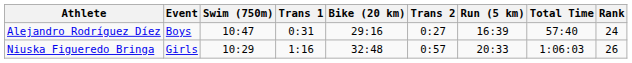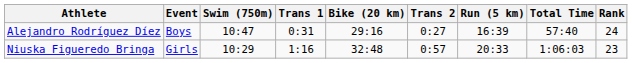Niuska Figueredo Bringa | Rank: 26 -> 23
